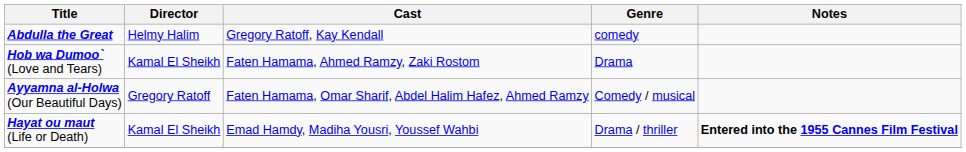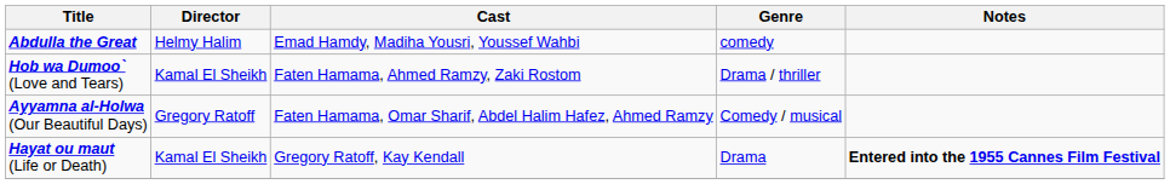Abdulla the Great | Cast: Gregory Ratoff, Kay Kendall -> Emad Hamdy, Madiha Yousri, Youssef Wahbi
Hob wa Dumoo` (Love and Tears) | Genre: Drama -> Drama / thriller
Hayat ou maut (Life or Death) | Cast: Emad Hamdy, Madiha Yousri, Youssef Wahbi -> Gregory Ratoff, Kay Kendall
Hayat ou maut (Life or Death) | Genre: Drama / thriller -> Drama
